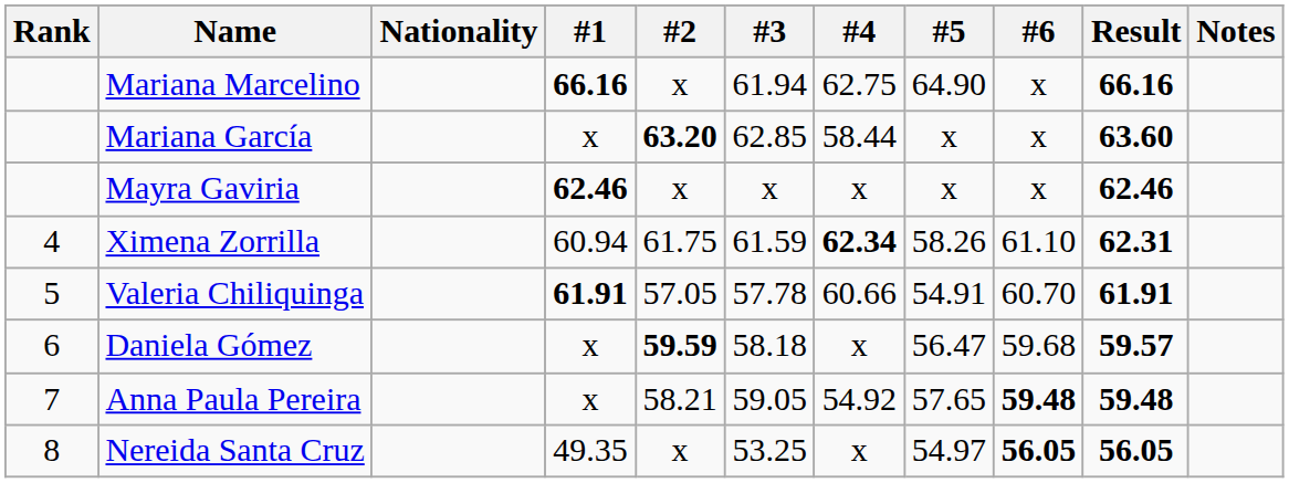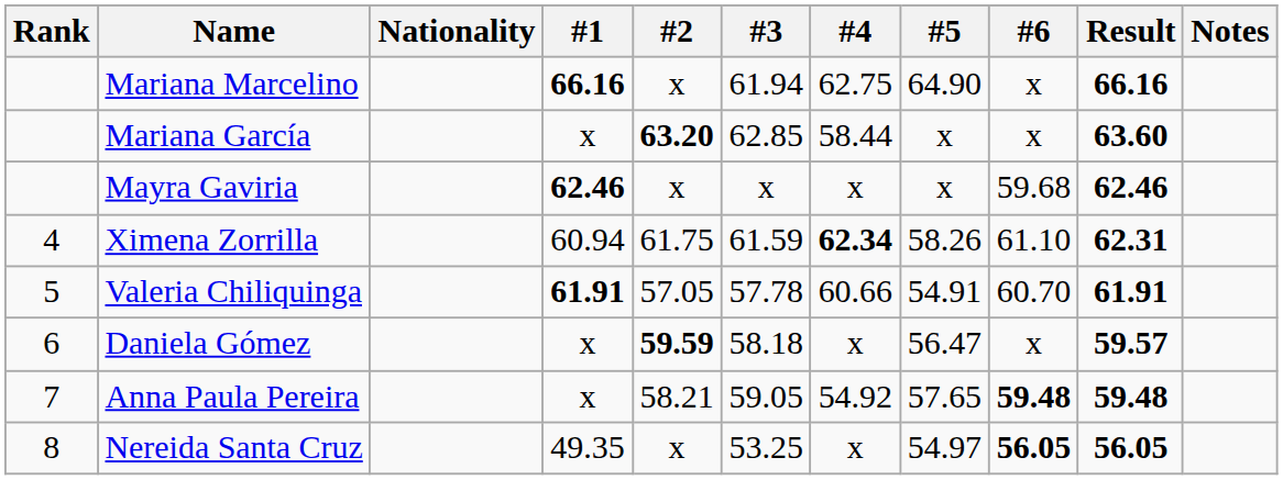Mayra Gaviria | #6: x -> 59.68
Daniela Gómez | #6: 59.68 -> x
